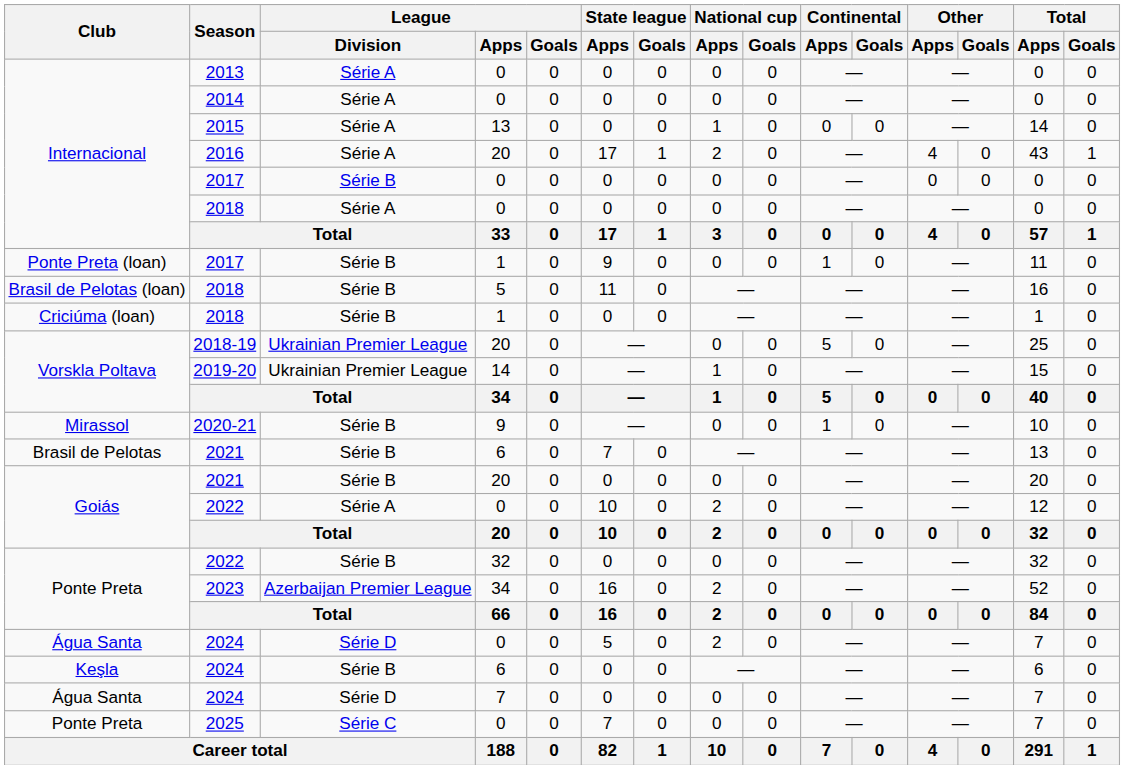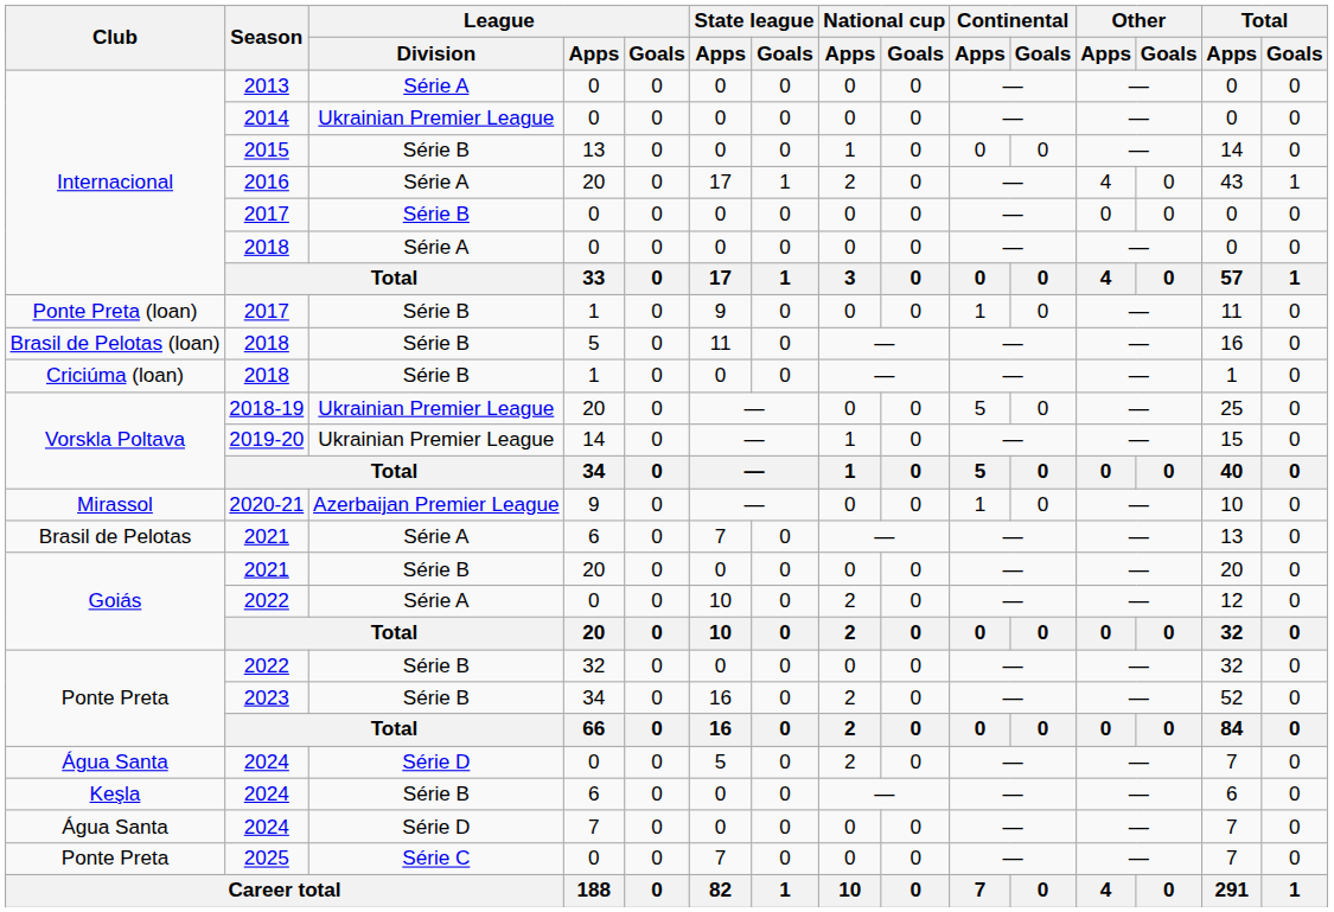2014 | League / Division: Série A -> Ukrainian Premier League
2015 | League / Division: Série A -> Série B
2020-21 | League / Division: Série B -> Azerbaijan Premier League
2021 / 6 | League / Division: Série B -> Série A
2023 | League / Division: Azerbaijan Premier League -> Série B
